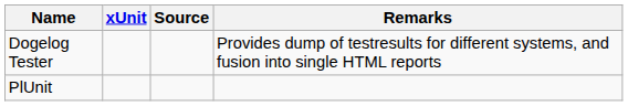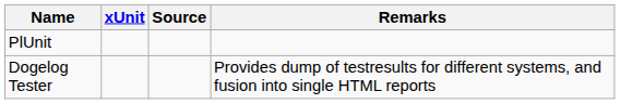rows swapped: PlUnit <-> Dogelog Tester
